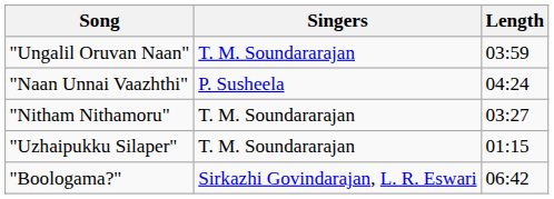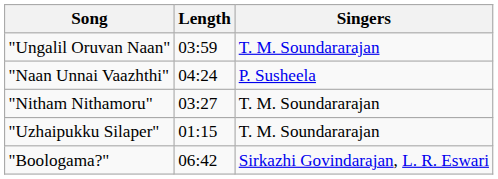columns swapped: Singers <-> Length
